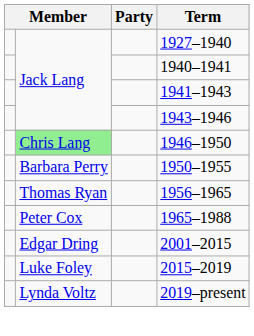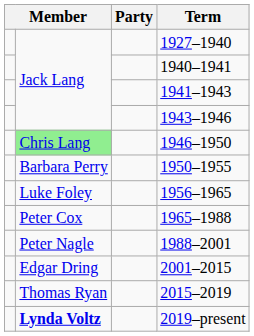1956–1965 | column 2: Thomas Ryan -> Luke Foley
+ row: Peter Nagle | 1988–2001
2015–2019 | column 2: Luke Foley -> Thomas Ryan
2019–present | column 2: normal -> bold
